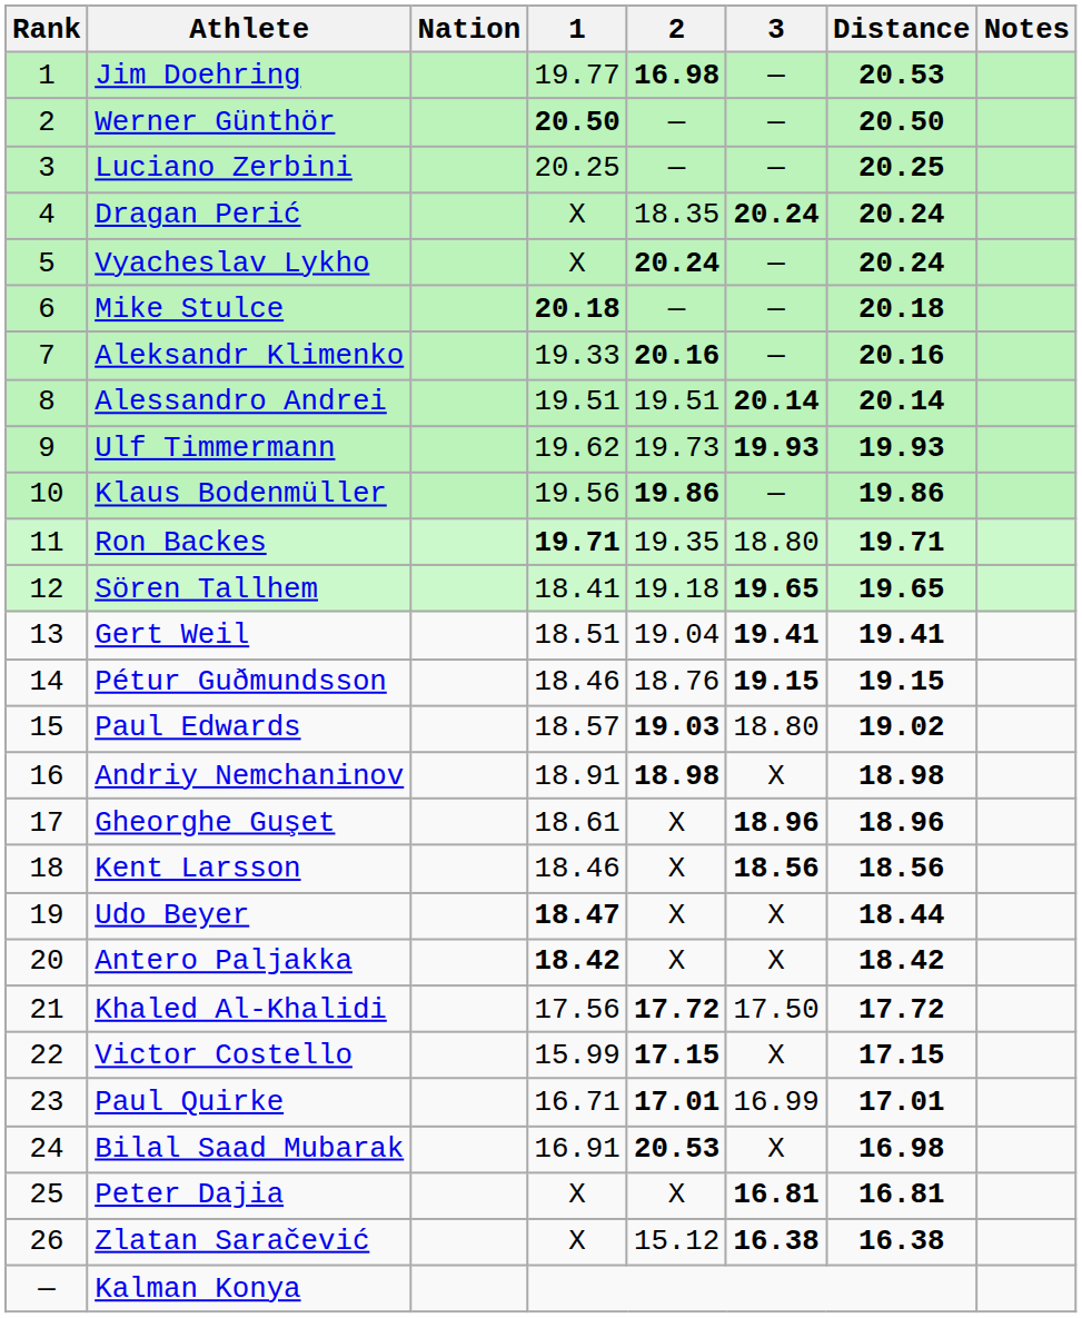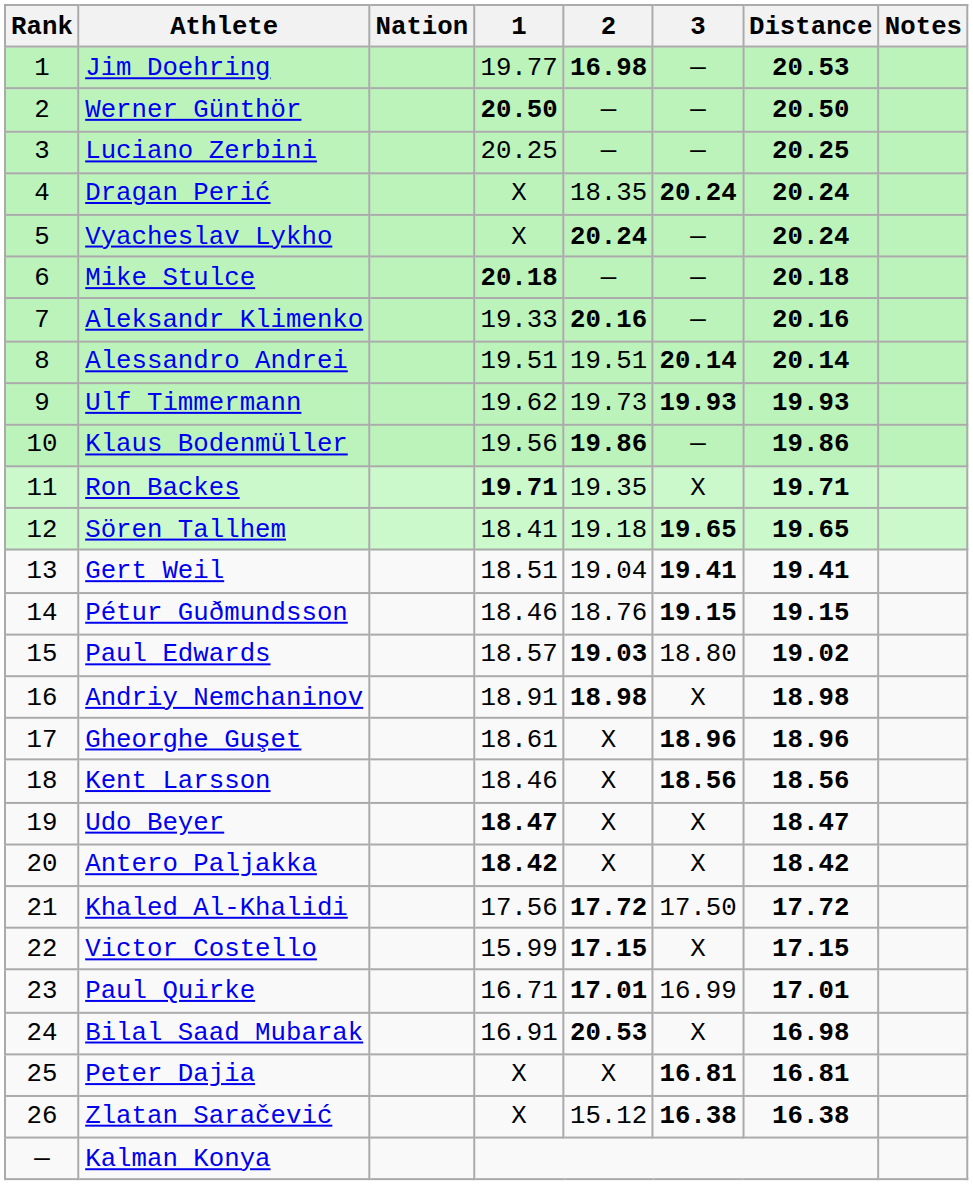Ron Backes | 3: 18.80 -> X
Udo Beyer | Distance: 18.44 -> 18.47
